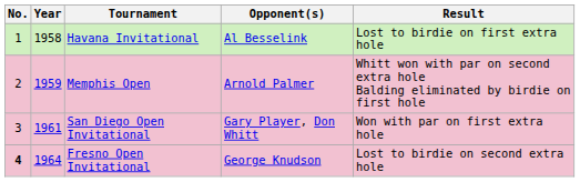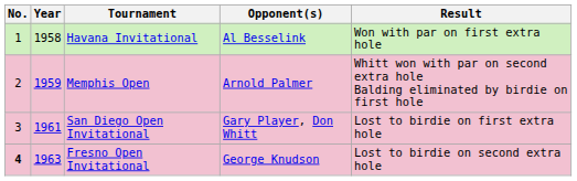Havana Invitational | Result: Lost to birdie on first extra hole -> Won with par on first extra hole
San Diego Open Invitational | Result: Won with par on first extra hole -> Lost to birdie on first extra hole
Fresno Open Invitational | Year: 1964 -> 1963
